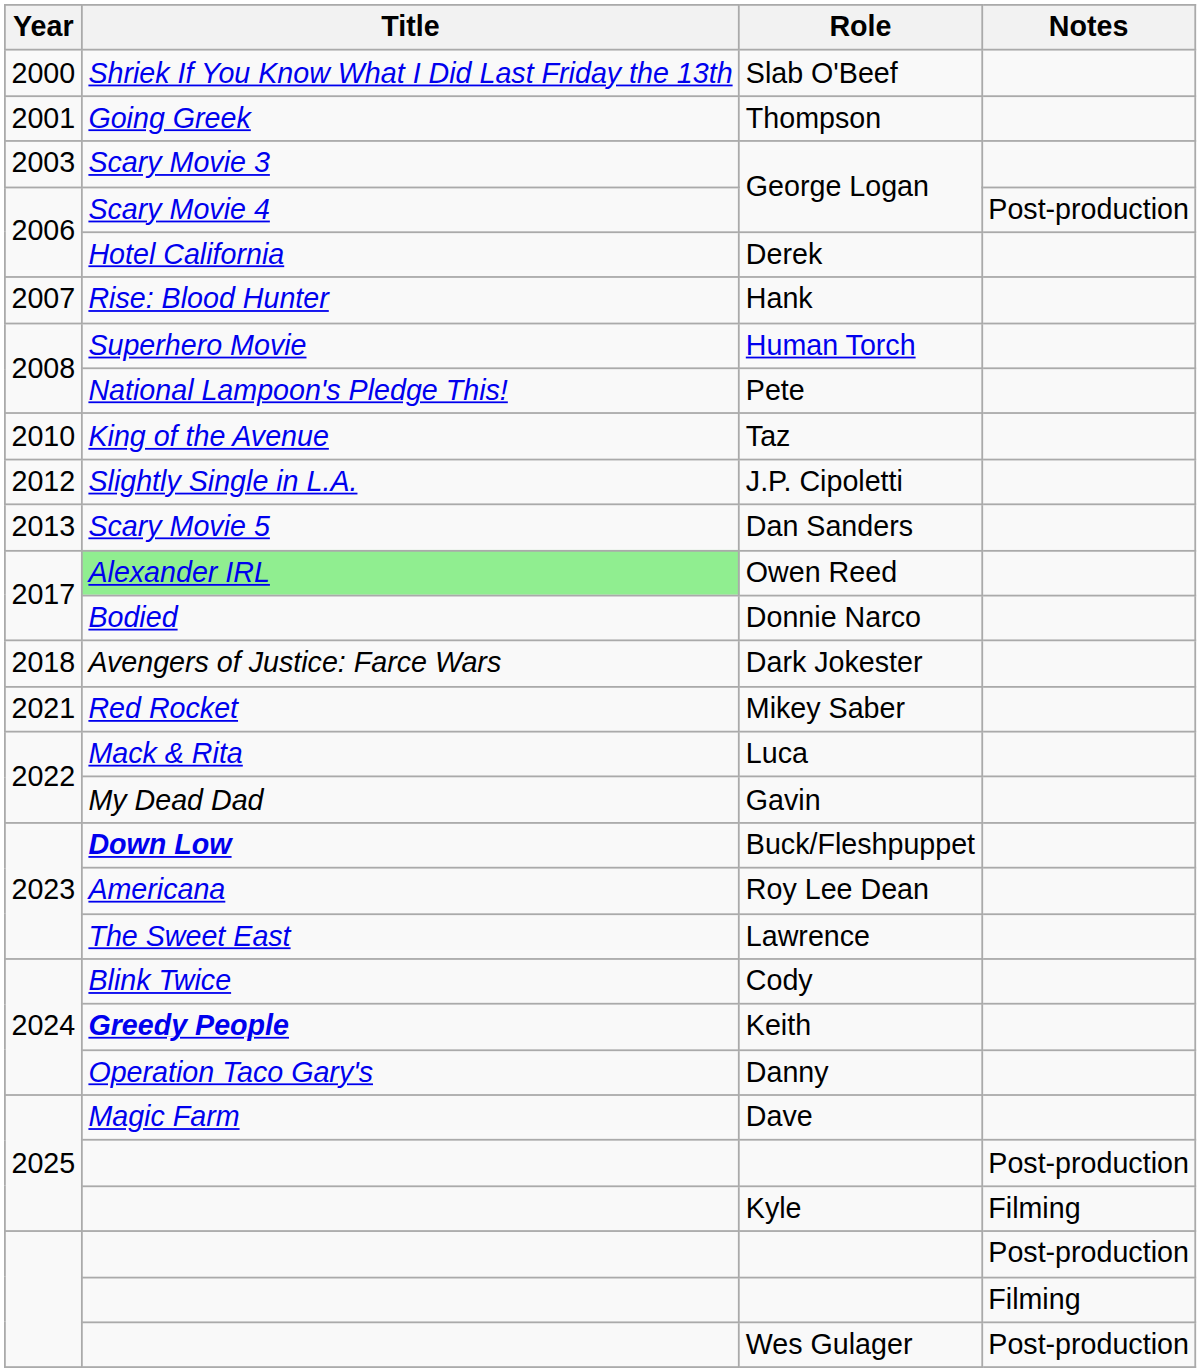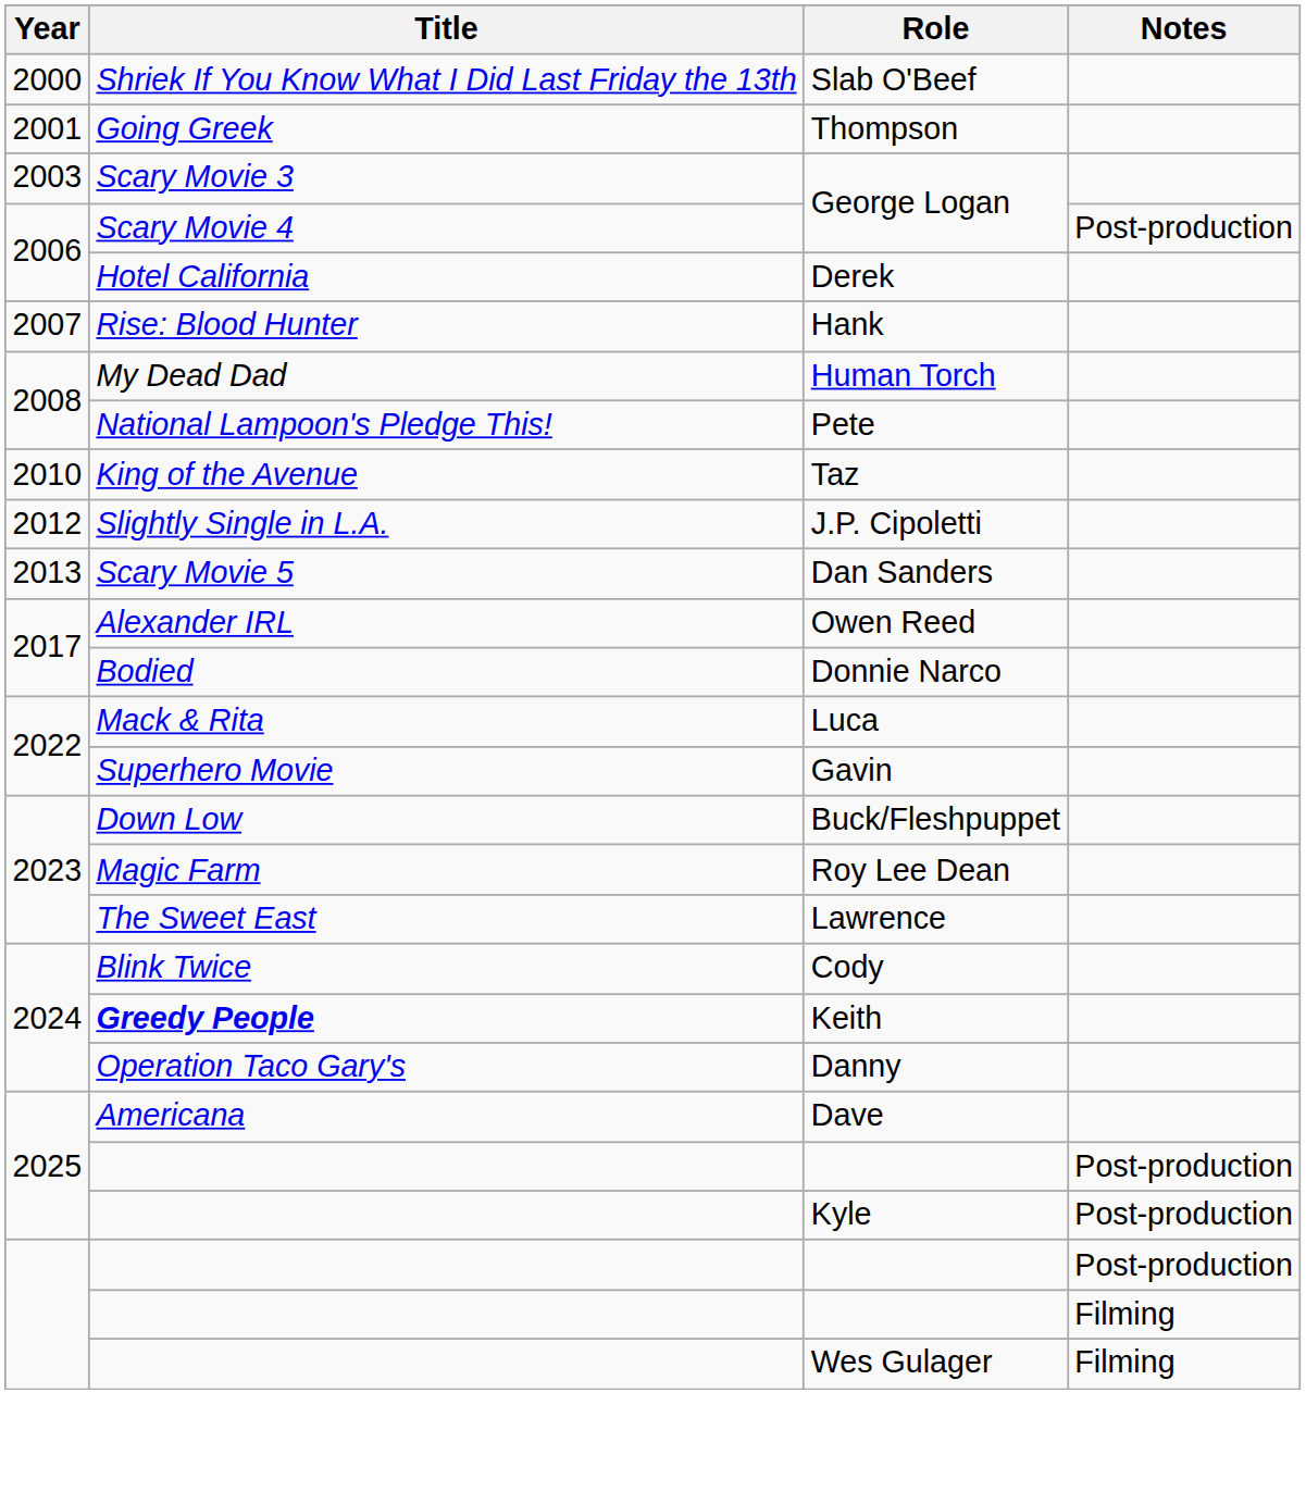Human Torch | Title: Superhero Movie -> My Dead Dad
Owen Reed | Title: lightgreen background -> no background
- row: 2018 | Avengers of Justice: Farce Wars | Dark Jokester
- row: 2021 | Red Rocket | Mikey Saber
Gavin | Title: My Dead Dad -> Superhero Movie
Buck/Fleshpuppet | Title: bold -> normal
Roy Lee Dean | Title: Americana -> Magic Farm
Dave | Title: Magic Farm -> Americana
Kyle | Notes: Filming -> Post-production
Wes Gulager | Notes: Post-production -> Filming
